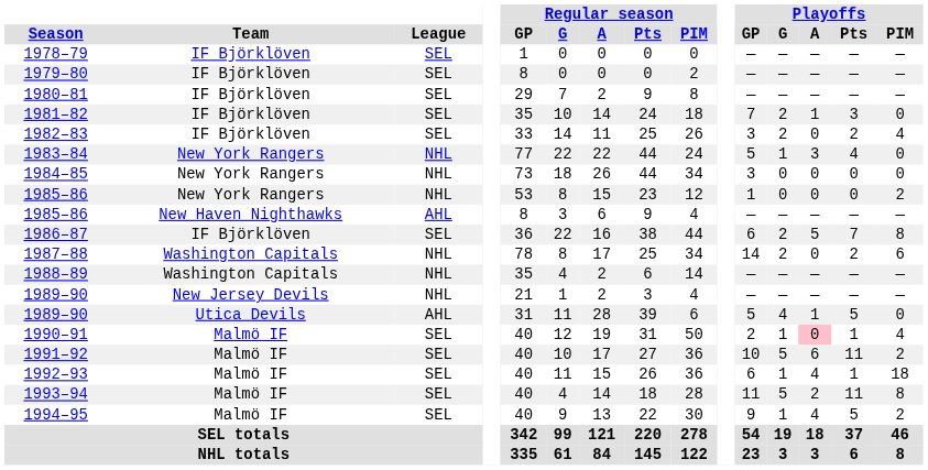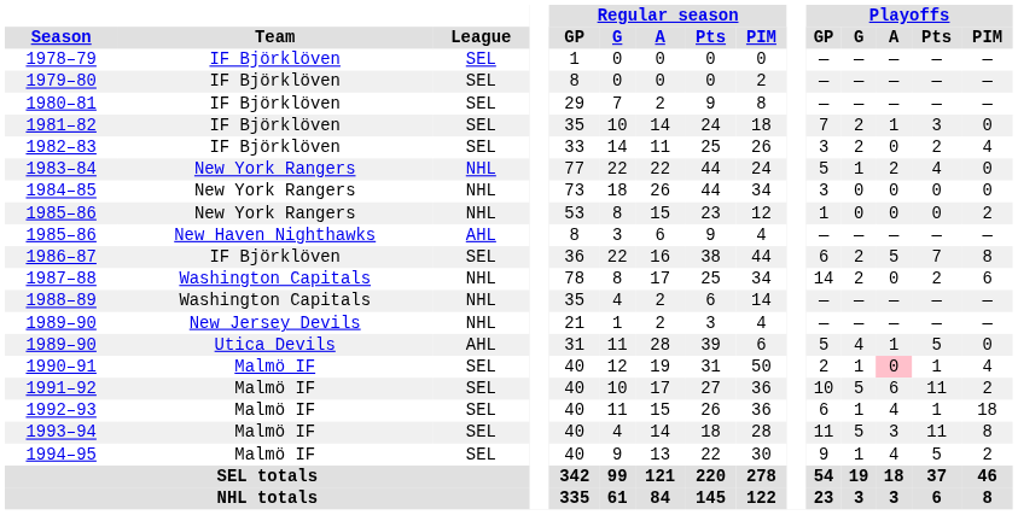1983–84 | Playoffs / A: 3 -> 2
1993–94 | Playoffs / A: 2 -> 3
